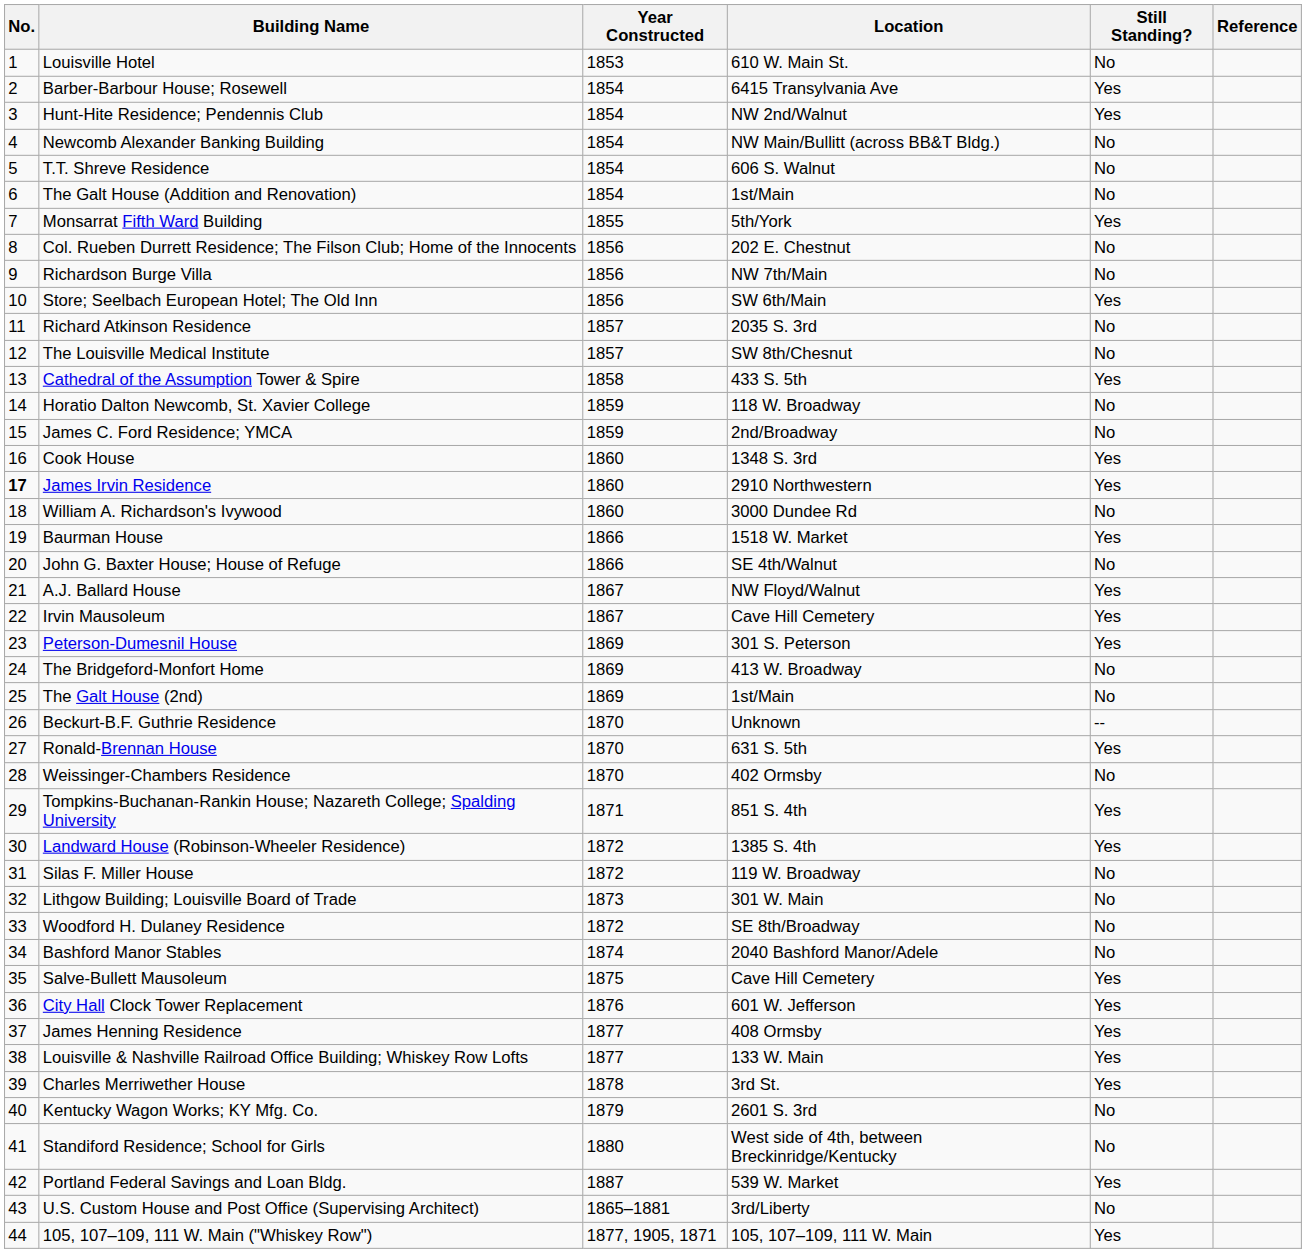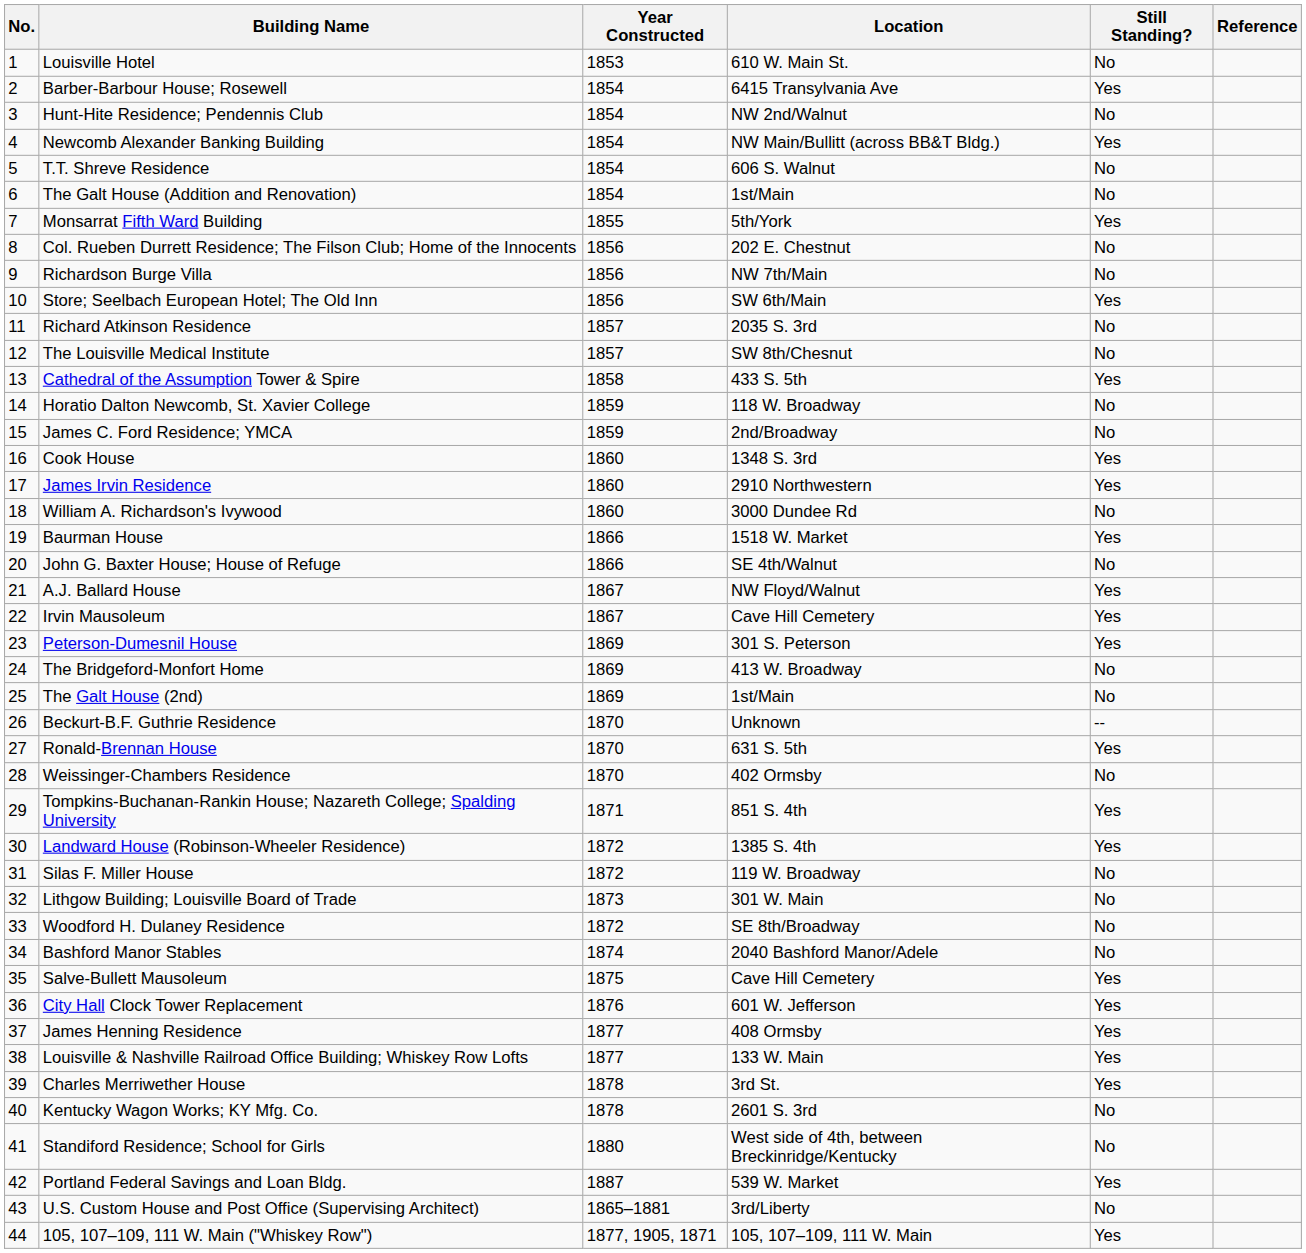Hunt-Hite Residence; Pendennis Club | Still Standing?: Yes -> No
Newcomb Alexander Banking Building | Still Standing?: No -> Yes
James Irvin Residence | No.: bold -> normal
Kentucky Wagon Works; KY Mfg. Co. | Year Constructed: 1879 -> 1878
